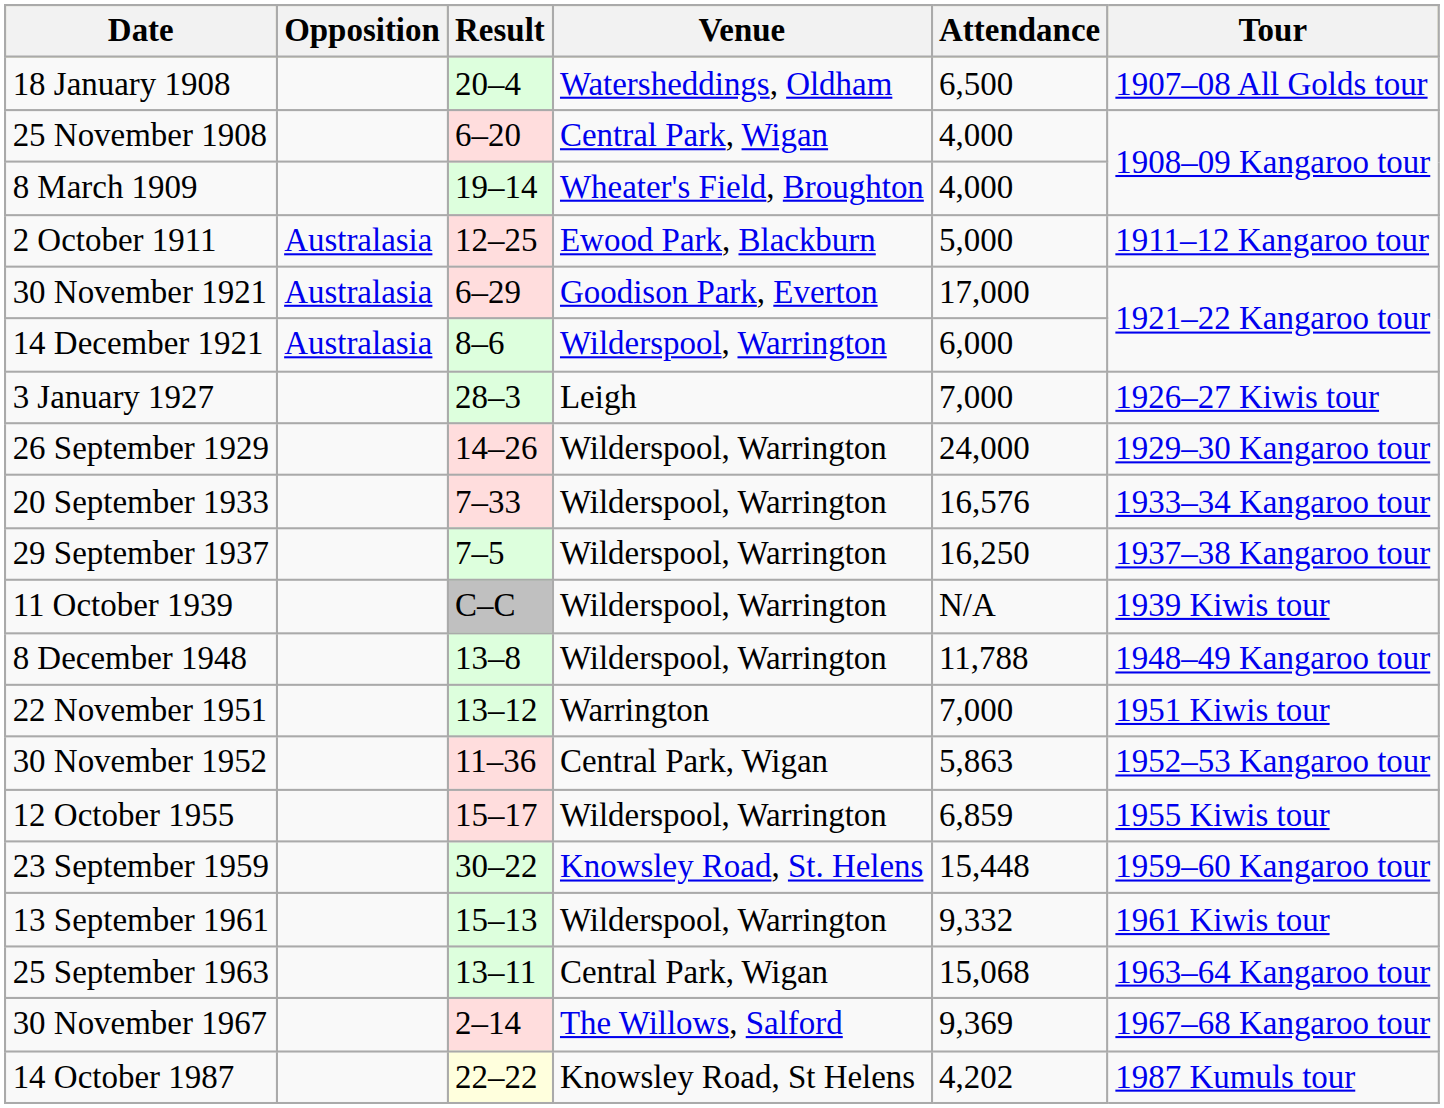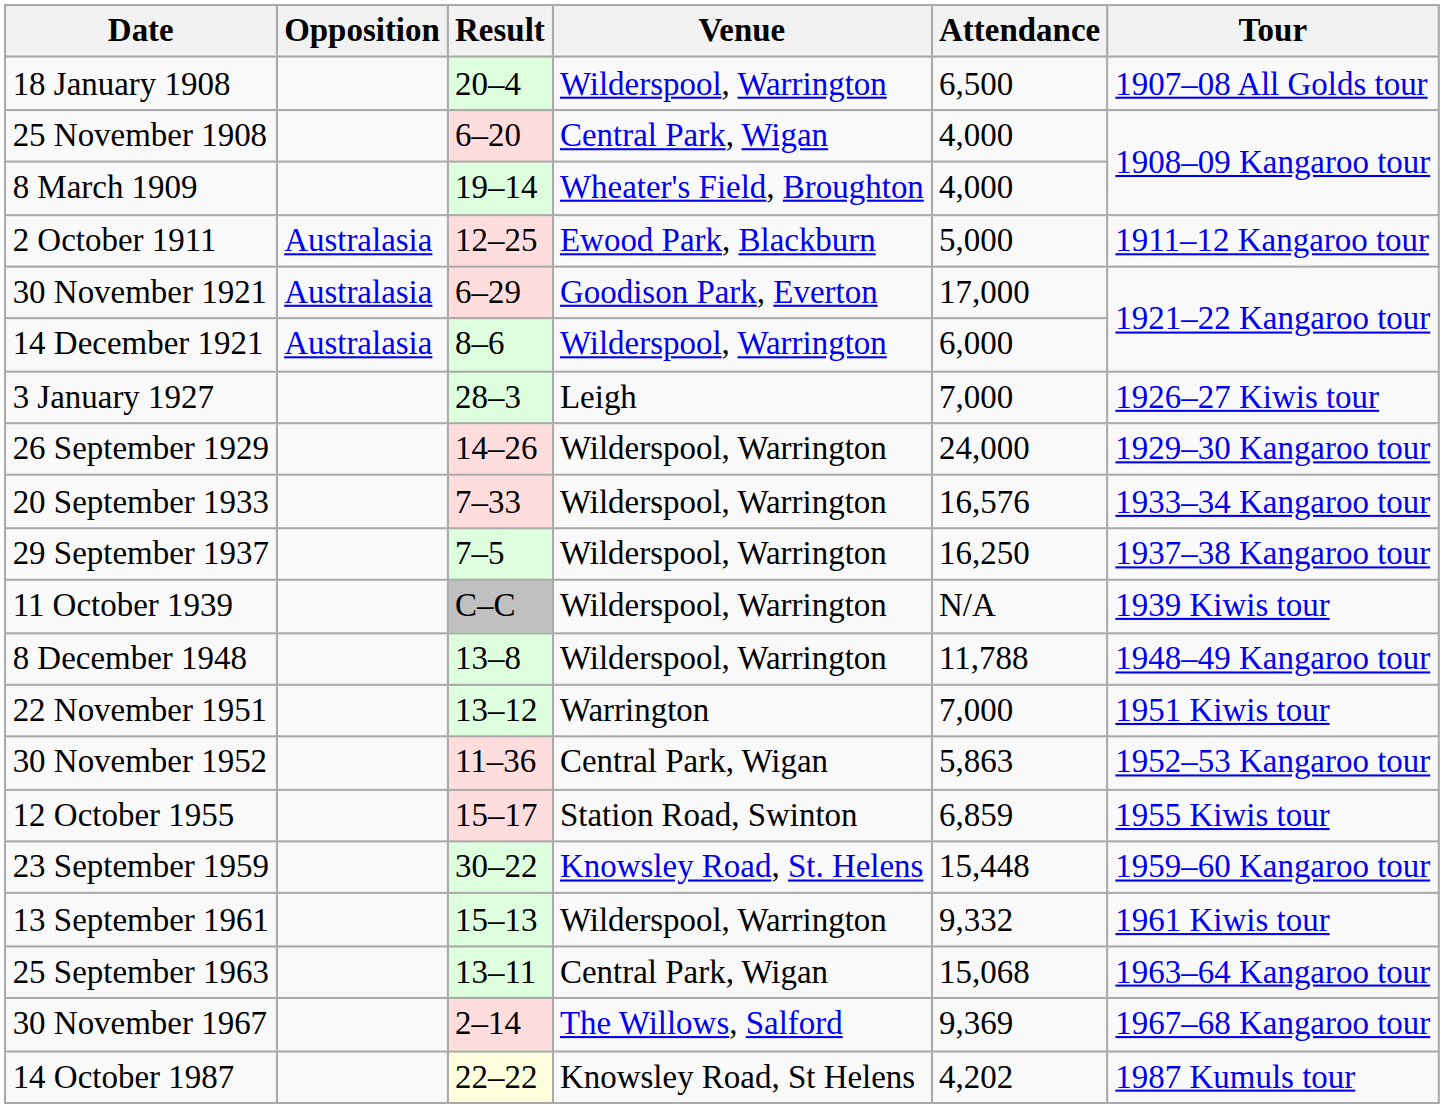18 January 1908 | Venue: Watersheddings, Oldham -> Wilderspool, Warrington
12 October 1955 | Venue: Wilderspool, Warrington -> Station Road, Swinton
